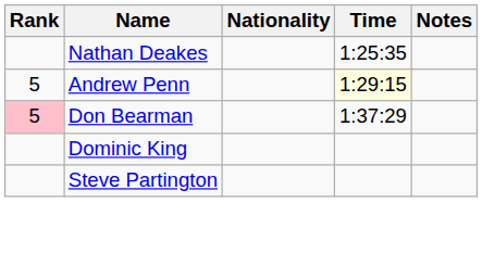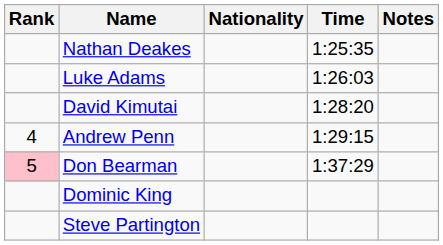+ row: Luke Adams | 1:26:03
+ row: David Kimutai | 1:28:20
Andrew Penn | Rank: 5 -> 4
Andrew Penn | Time: lightyellow background -> no background
